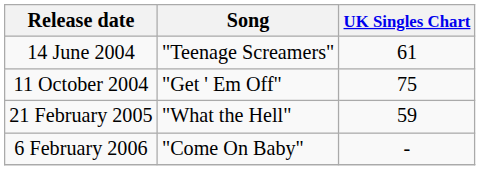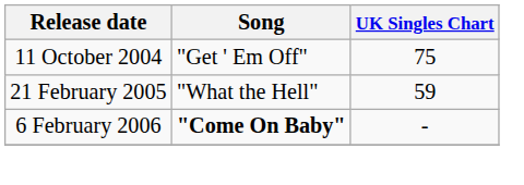- row: 14 June 2004 | "Teenage Screamers" | 61
6 February 2006 | Song: normal -> bold
